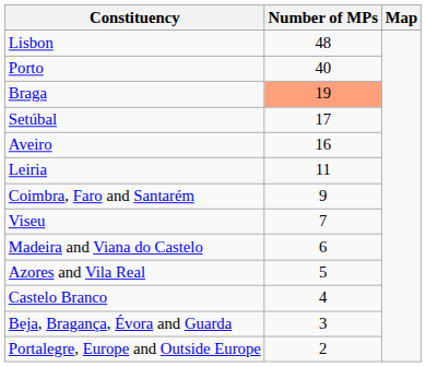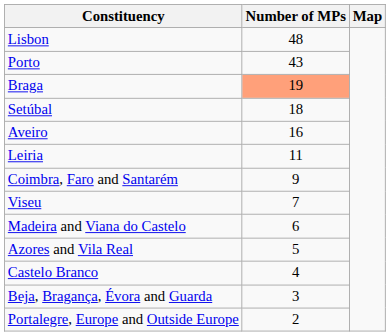Porto | Number of MPs: 40 -> 43
Setúbal | Number of MPs: 17 -> 18
